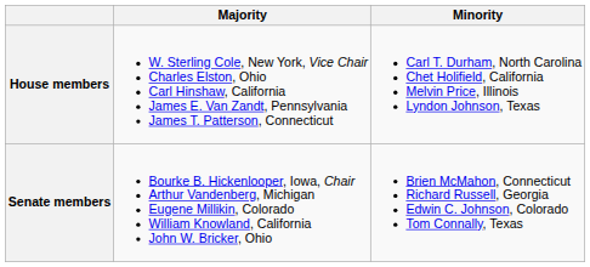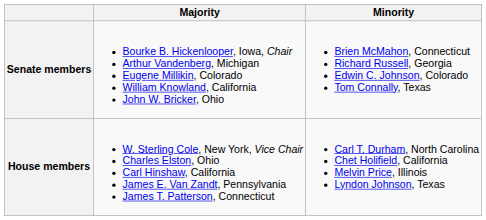rows swapped: Senate members <-> House members
